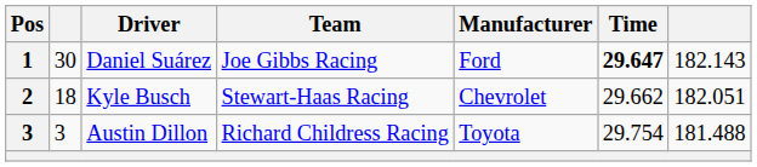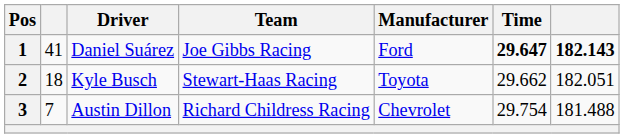Daniel Suárez | column 2: 30 -> 41
Daniel Suárez | column 7: normal -> bold
Kyle Busch | Manufacturer: Chevrolet -> Toyota
Austin Dillon | column 2: 3 -> 7
Austin Dillon | Manufacturer: Toyota -> Chevrolet
